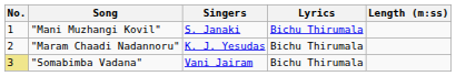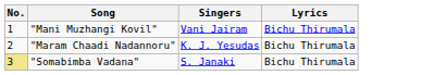- column: Length (m:ss)
"Mani Muzhangi Kovil" | Singers: S. Janaki -> Vani Jairam
"Somabimba Vadana" | Singers: Vani Jairam -> S. Janaki
